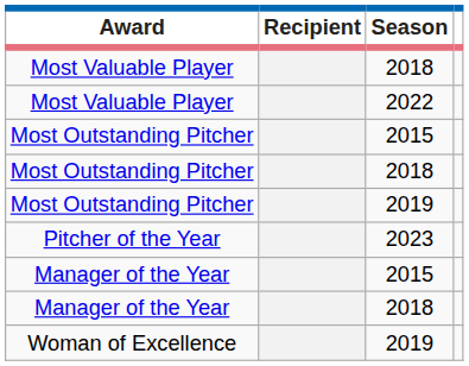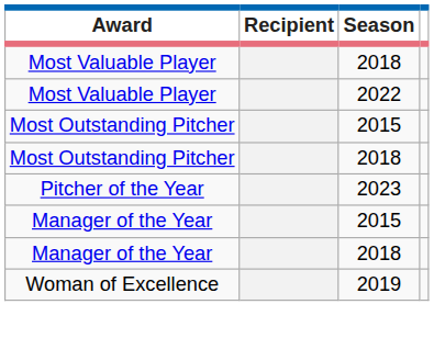- row: Most Outstanding Pitcher | 2019
